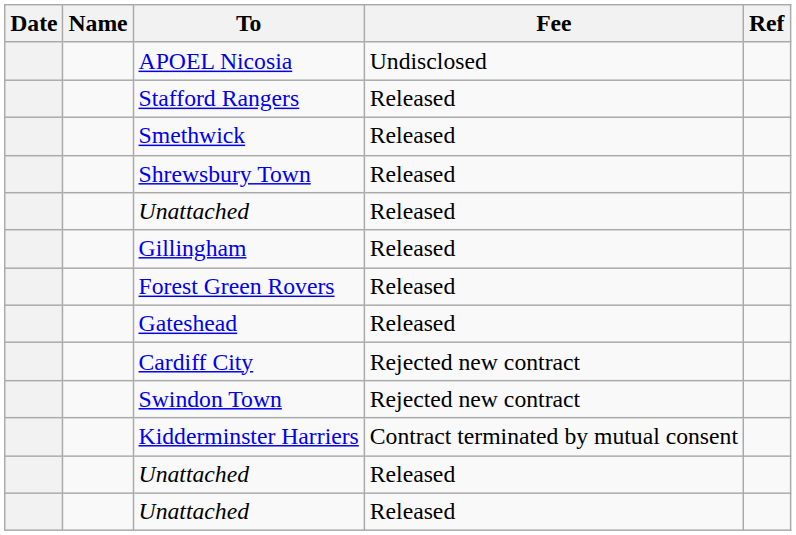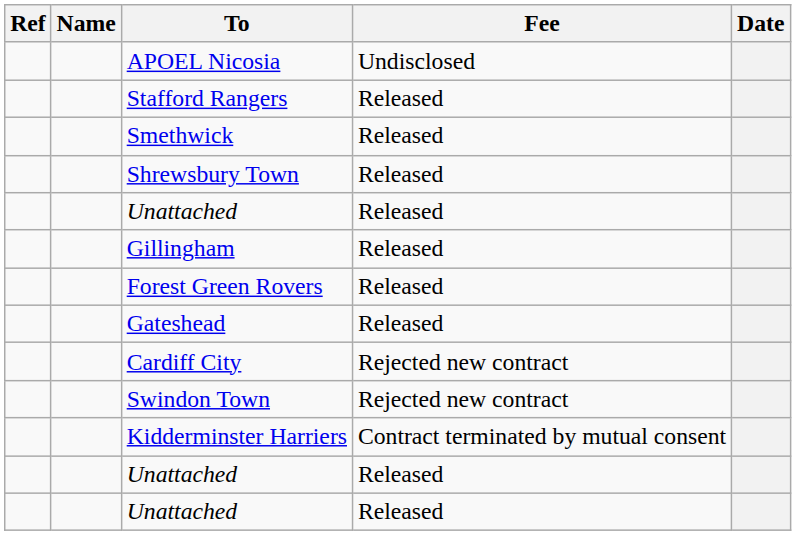columns swapped: Date <-> Ref
